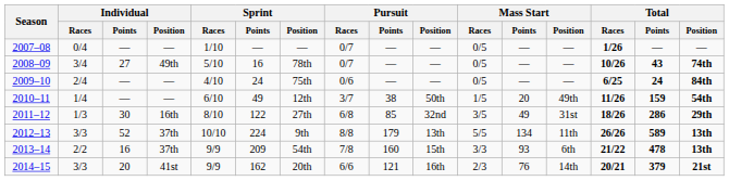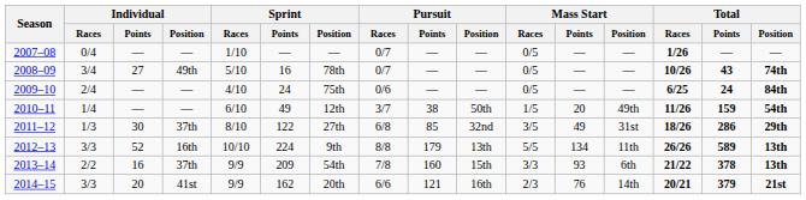2011–12 | Individual / Position: 16th -> 37th
2012–13 | Individual / Position: 37th -> 16th
2013–14 | Total / Points: 478 -> 378
